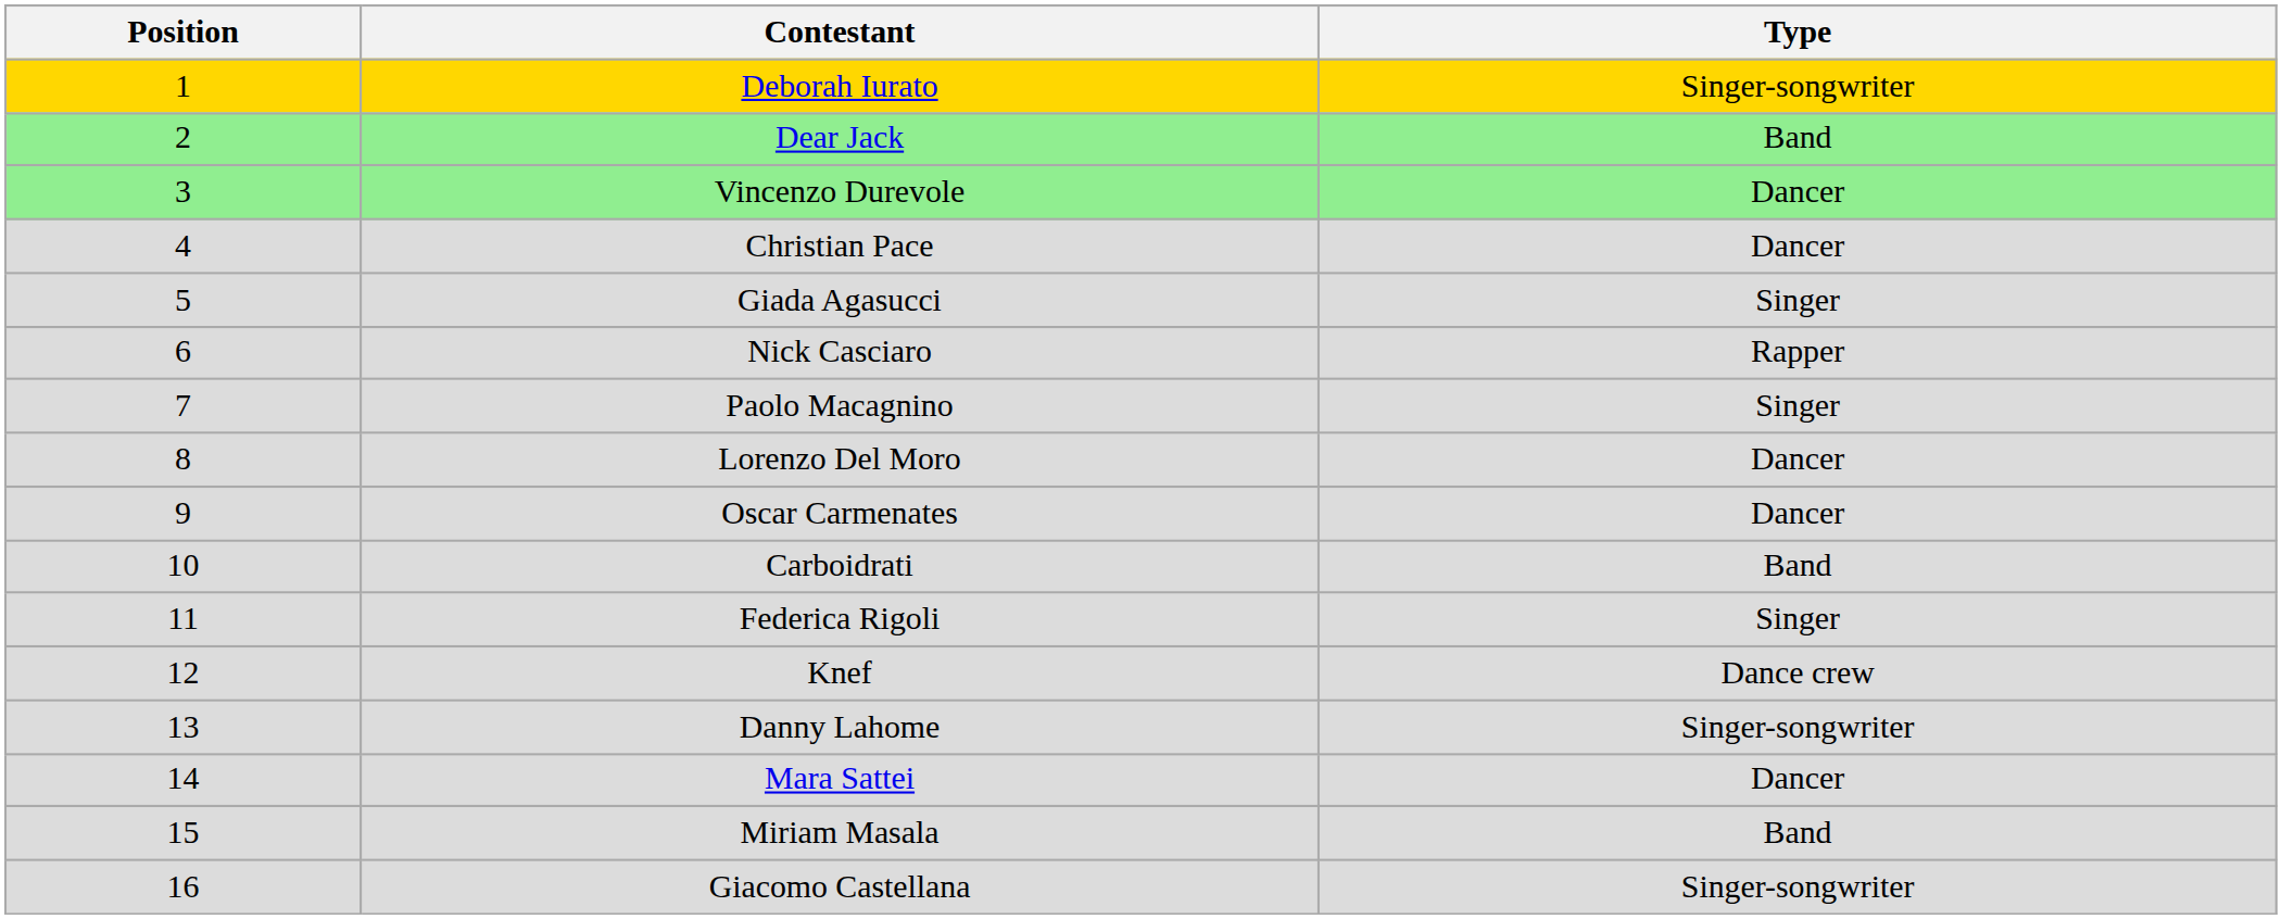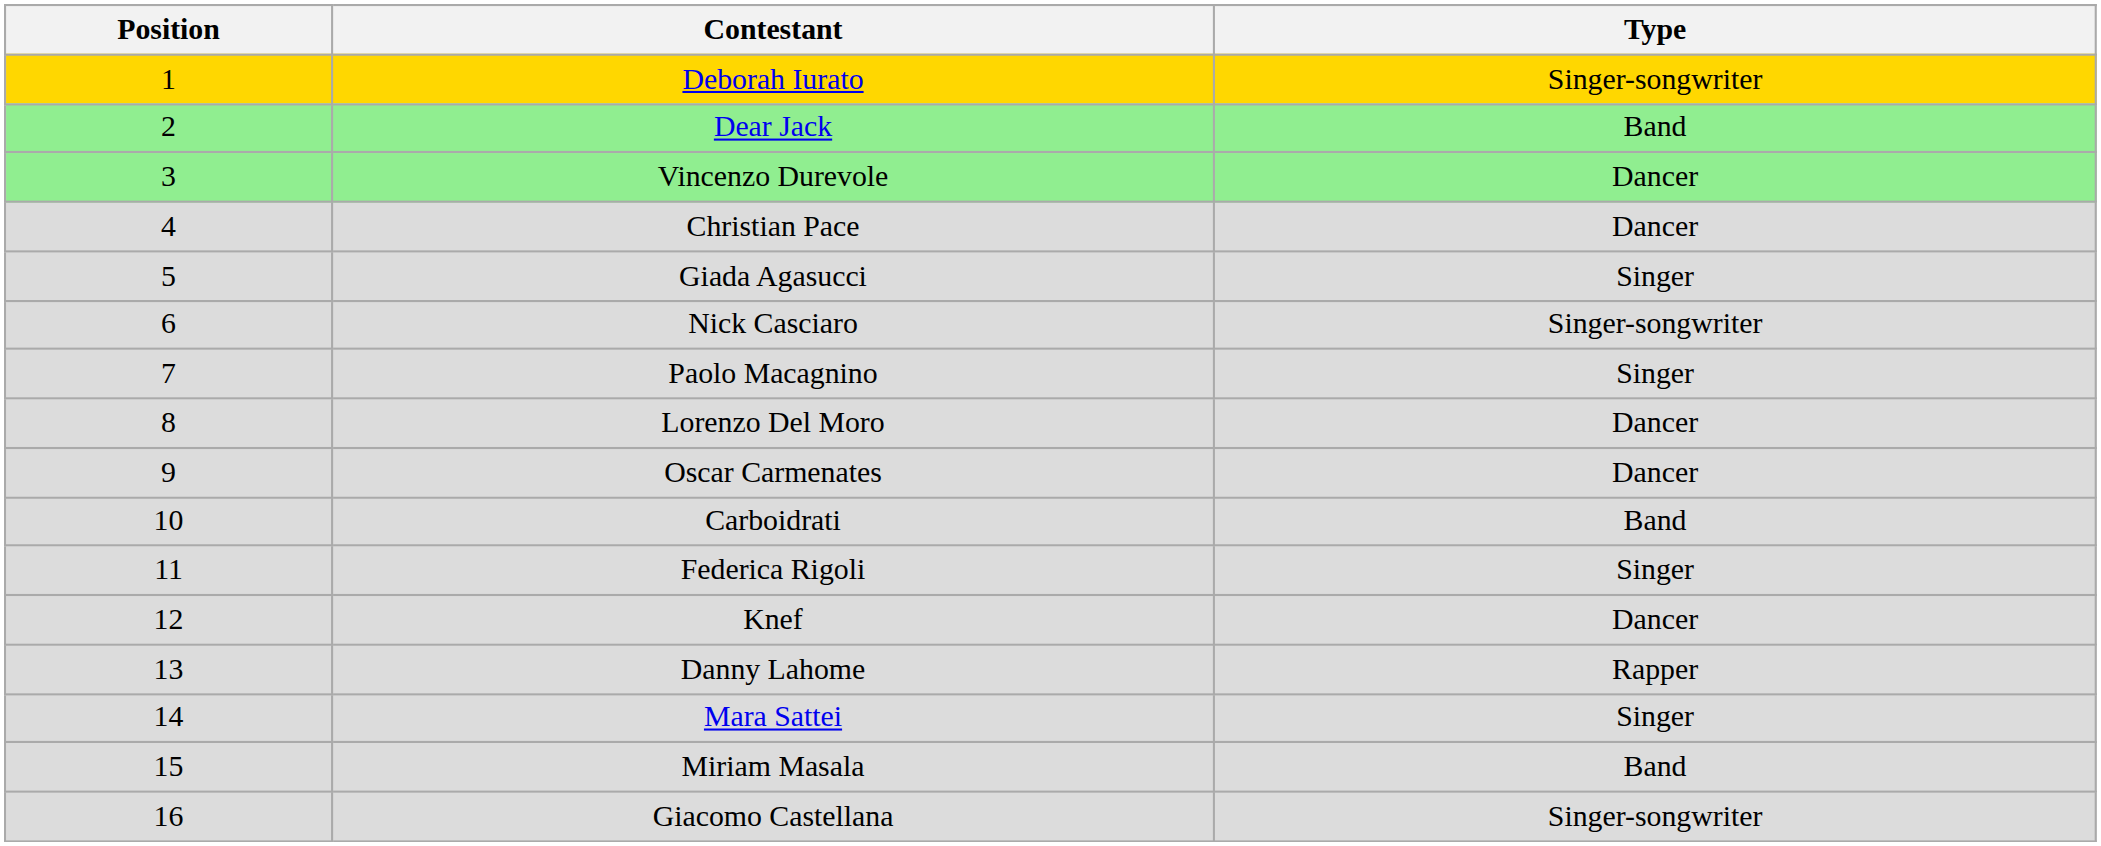Nick Casciaro | Type: Rapper -> Singer-songwriter
Knef | Type: Dance crew -> Dancer
Danny Lahome | Type: Singer-songwriter -> Rapper
Mara Sattei | Type: Dancer -> Singer
